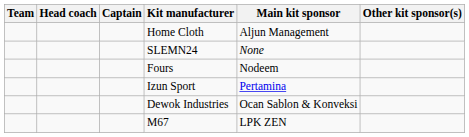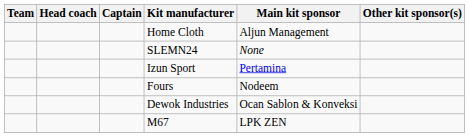rows swapped: Izun Sport <-> Fours
